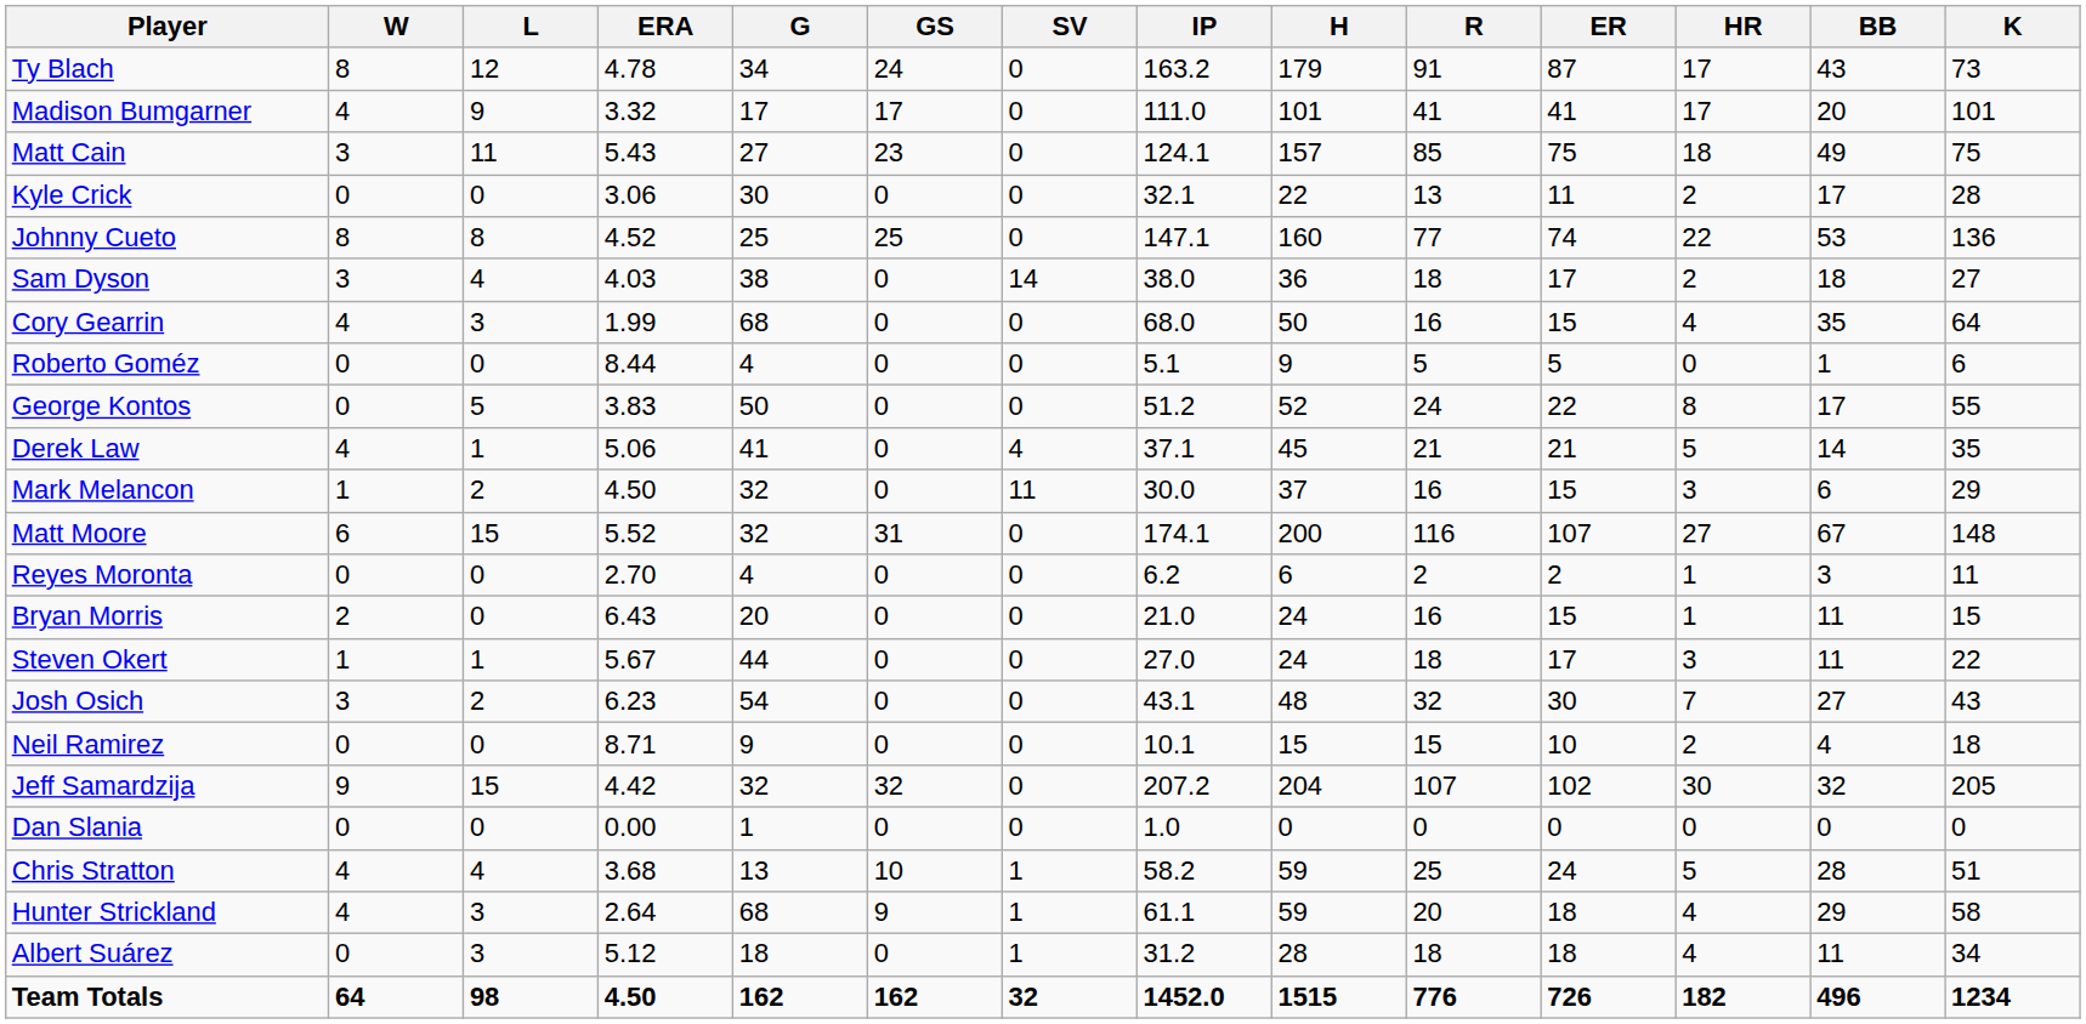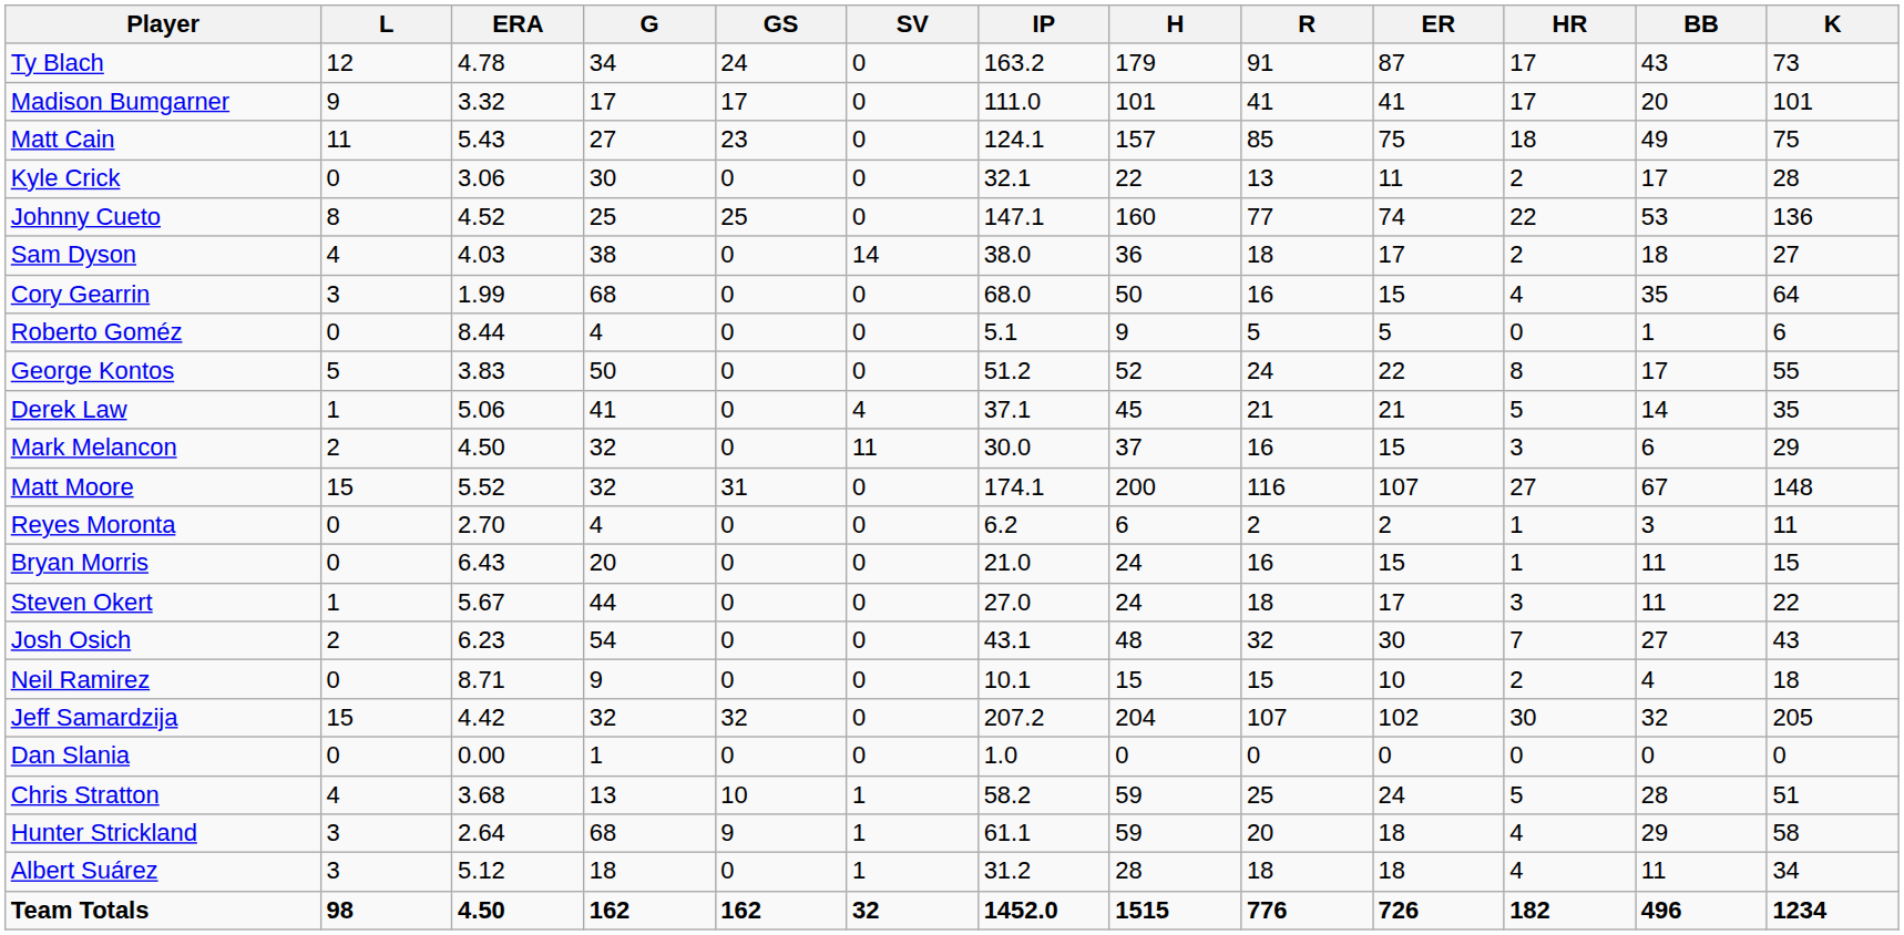- column: W | 8 | 4 | 3 | 0 | 8 | 3 | 4 | 0 | 0 | 4 | 1 | 6 | 0 | 2 | 1 | 3 | 0 | 9 | 0 | 4 | 4 | 0 | 64
